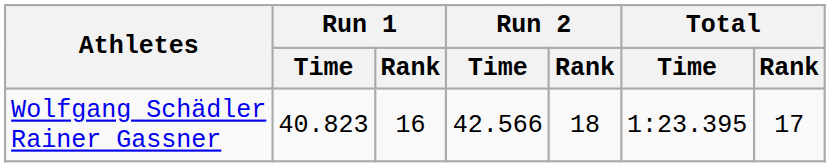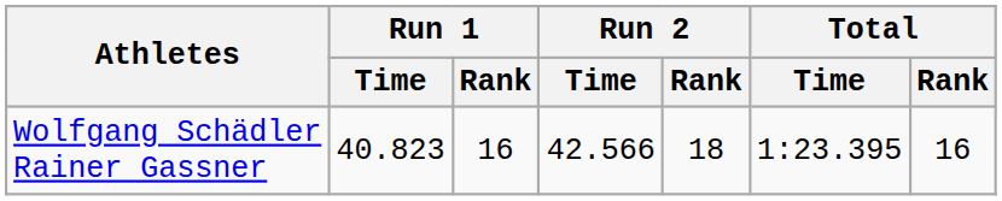Wolfgang Schädler Rainer Gassner | Total / Rank: 17 -> 16
